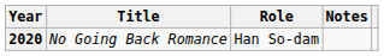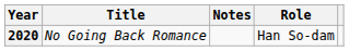columns swapped: Role <-> Notes
